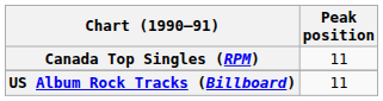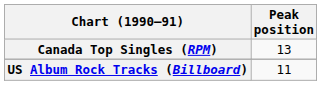Canada Top Singles (RPM) | Peak position: 11 -> 13
